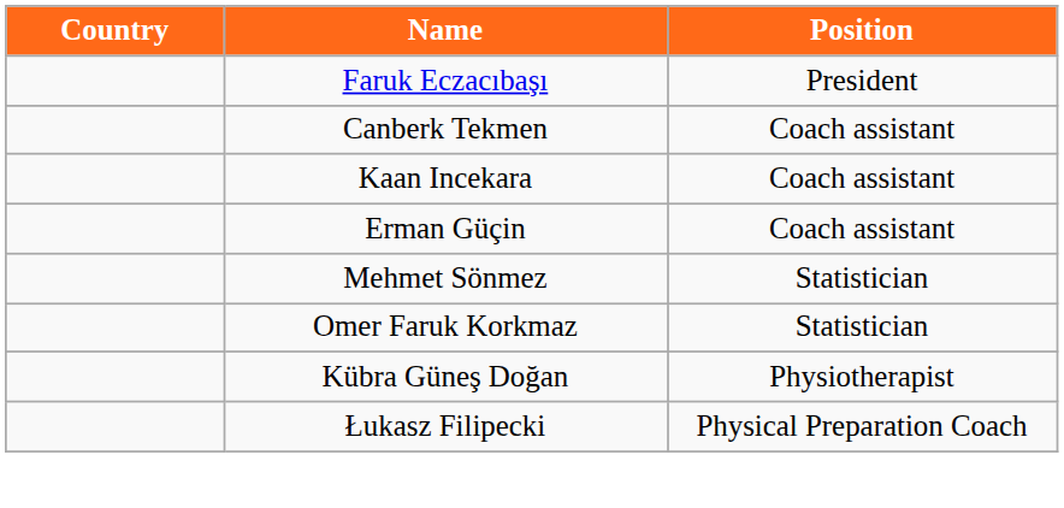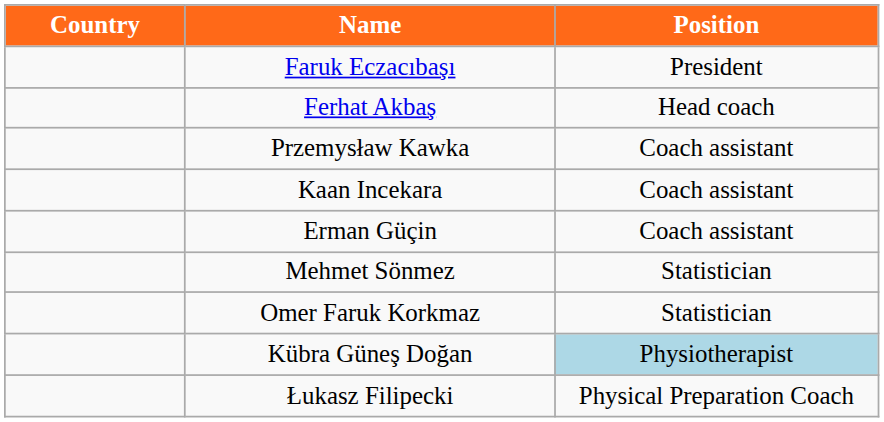+ row: Ferhat Akbaş | Head coach
+ row: Przemysław Kawka | Coach assistant
- row: Canberk Tekmen | Coach assistant
Kübra Güneş Doğan | Position: no background -> lightblue background
